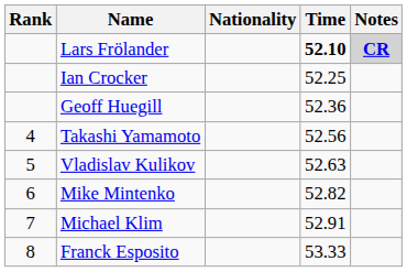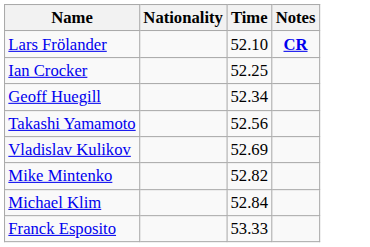- column: Rank | 4 | 5 | 6 | 7 | 8
Lars Frölander | Time: bold -> normal
Lars Frölander | Notes: lightgrey background -> no background
Geoff Huegill | Time: 52.36 -> 52.34
Vladislav Kulikov | Time: 52.63 -> 52.69
Michael Klim | Time: 52.91 -> 52.84
